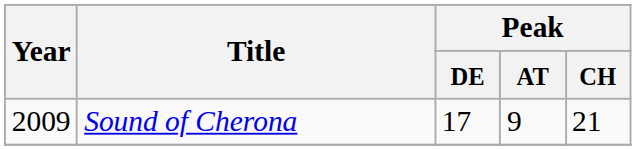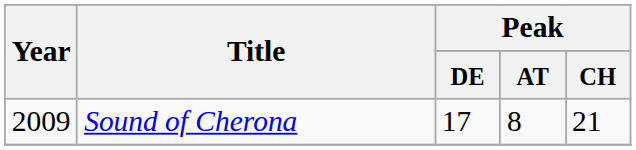Sound of Cherona | Peak / AT: 9 -> 8
